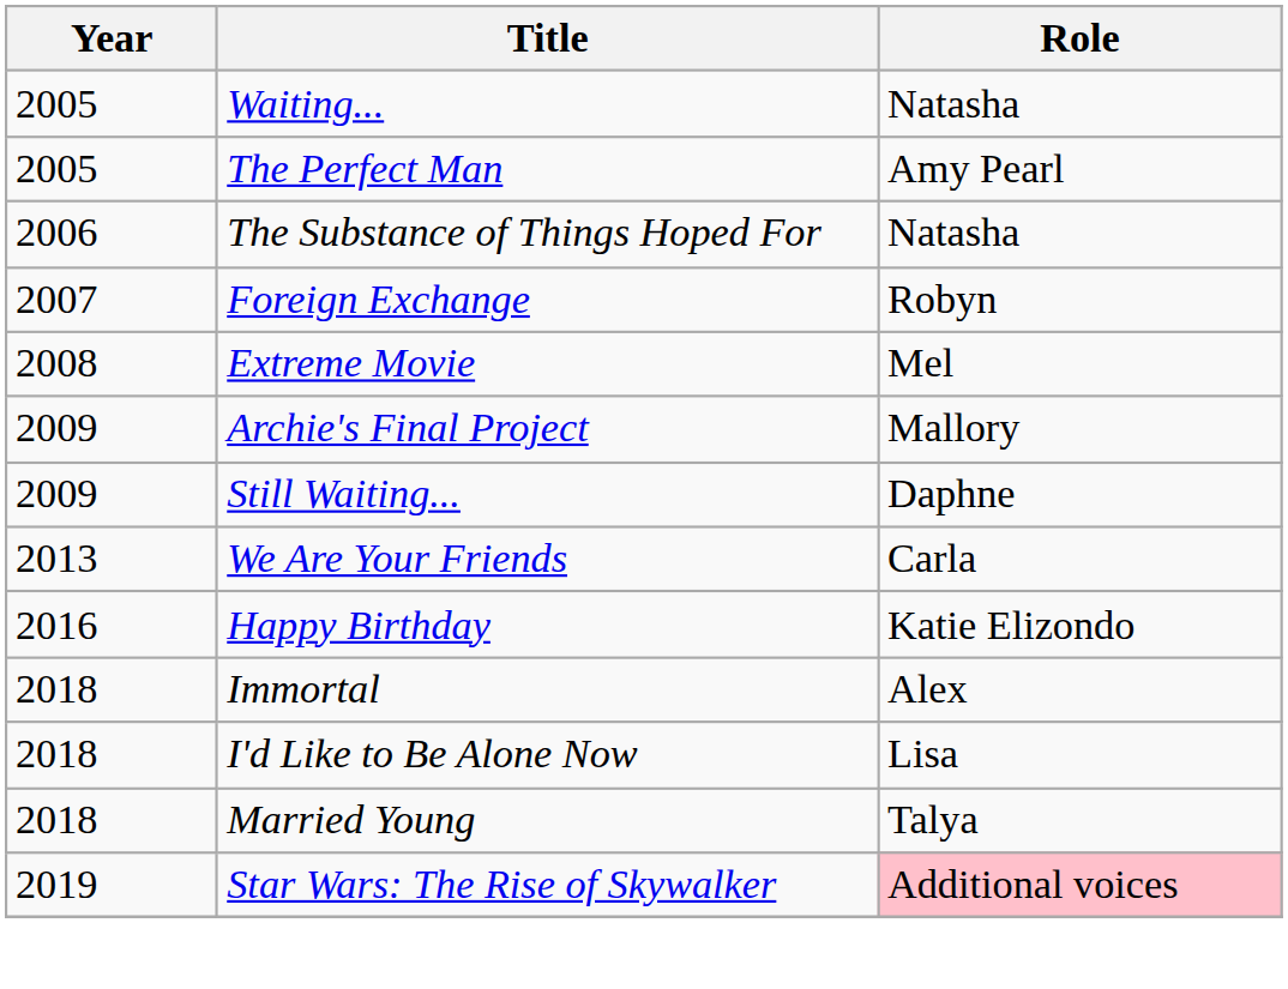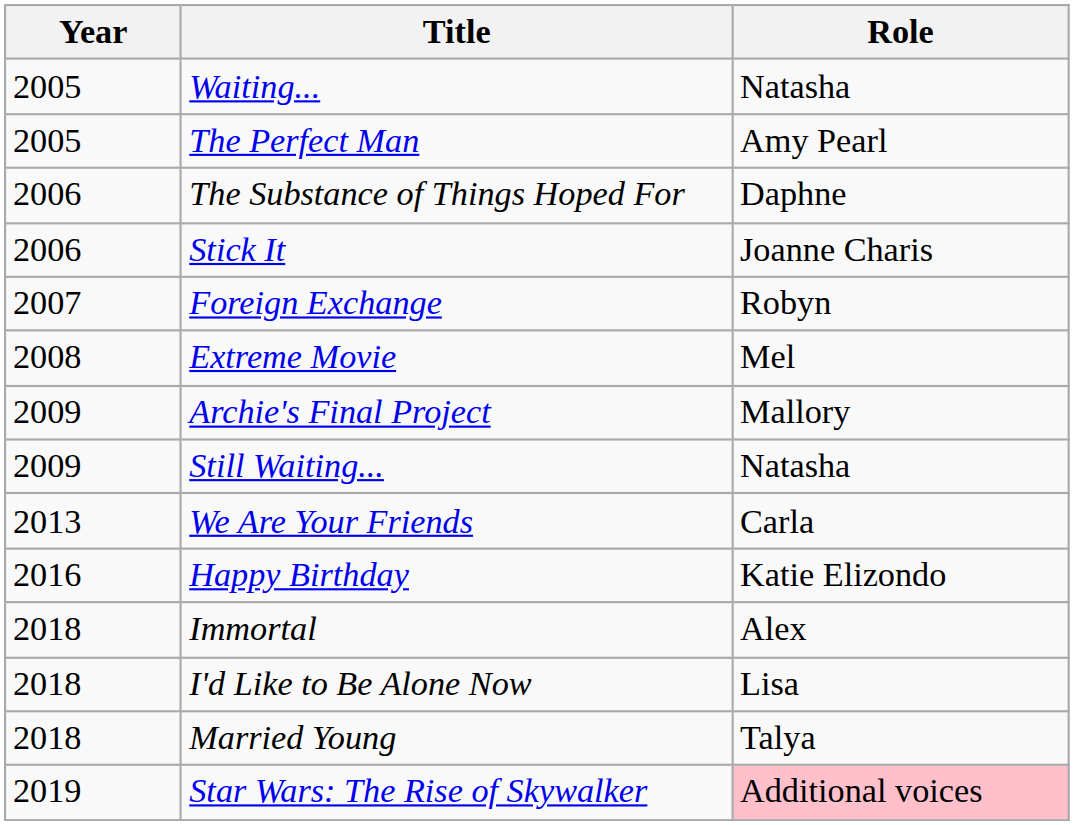The Substance of Things Hoped For | Role: Natasha -> Daphne
+ row: 2006 | Stick It | Joanne Charis
Still Waiting... | Role: Daphne -> Natasha
